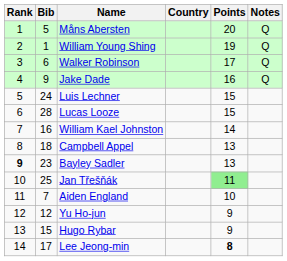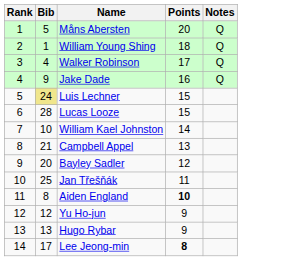- column: Country
William Young Shing | Points: 19 -> 18
Walker Robinson | Bib: 6 -> 4
Luis Lechner | Bib: no background -> khaki background
William Kael Johnston | Bib: 16 -> 10
Campbell Appel | Bib: 18 -> 21
Bayley Sadler | Rank: bold -> normal
Bayley Sadler | Bib: 23 -> 20
Bayley Sadler | Points: 13 -> 12
Jan Třešňák | Points: lightgreen background -> no background
Aiden England | Bib: 7 -> 8
Aiden England | Points: normal -> bold
Hugo Rybar | Bib: 15 -> 13
